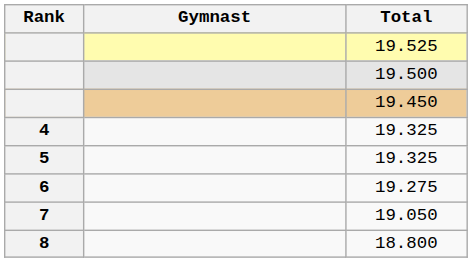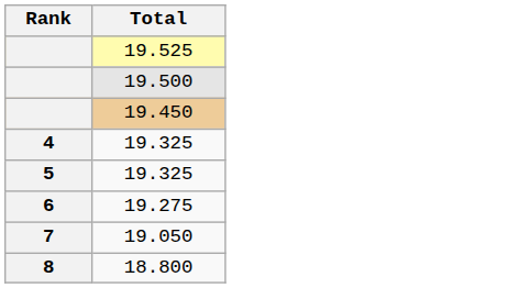- column: Gymnast
